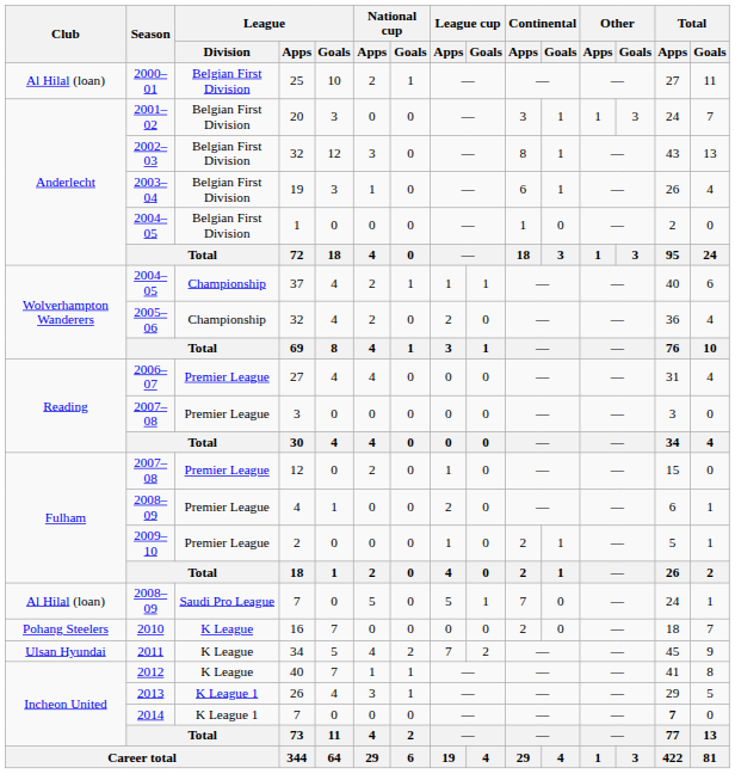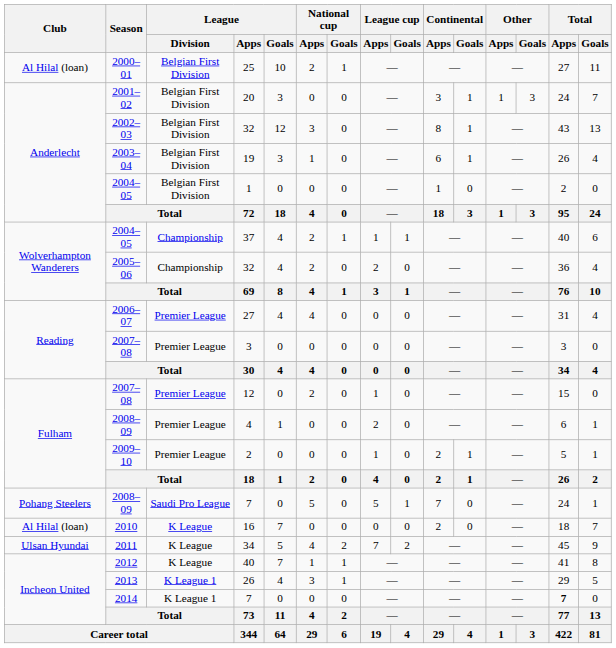2008–09 / 7 | Club: Al Hilal (loan) -> Pohang Steelers
16 | Club: Pohang Steelers -> Al Hilal (loan)
